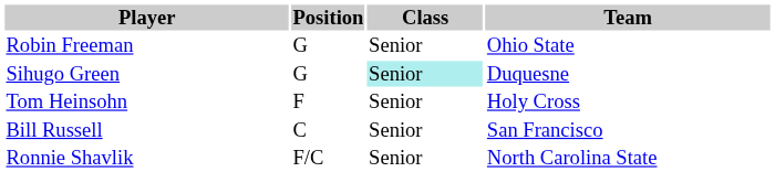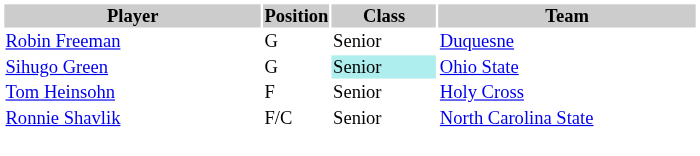Robin Freeman | Team: Ohio State -> Duquesne
Sihugo Green | Team: Duquesne -> Ohio State
- row: Bill Russell | C | Senior | San Francisco
